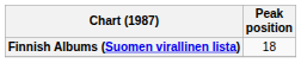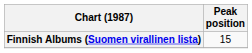Finnish Albums (Suomen virallinen lista) | Peak position: 18 -> 15
